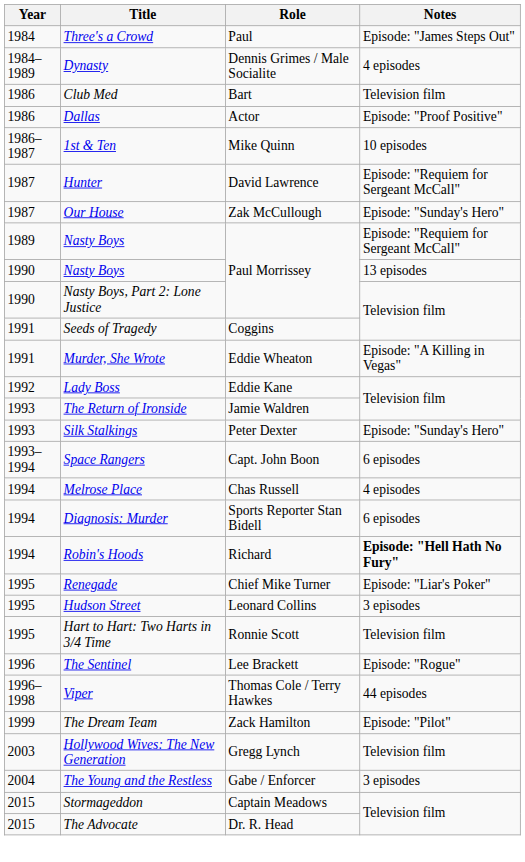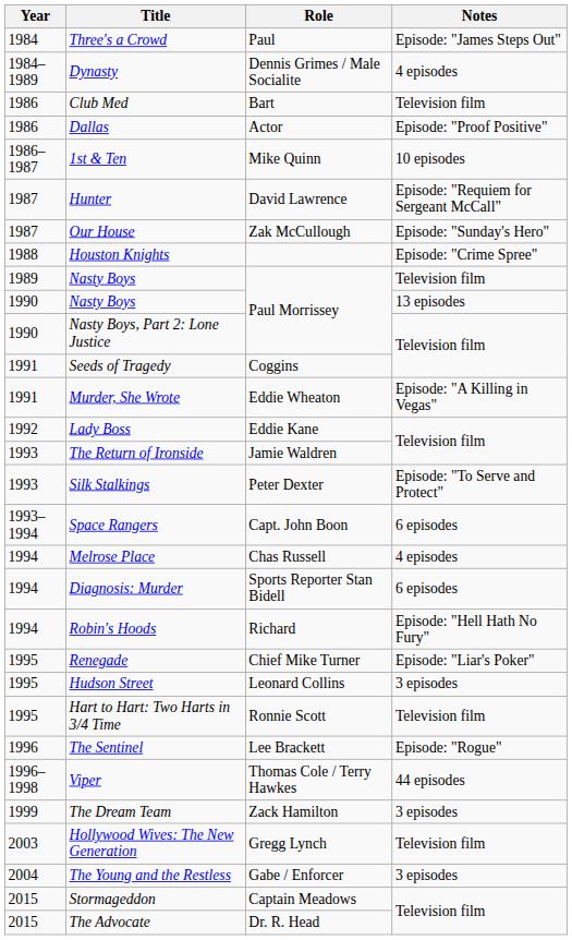+ row: 1988 | Houston Knights | Episode: "Crime Spree"
1989 / Nasty Boys | Notes: Episode: "Requiem for Sergeant McCall" -> Television film
Silk Stalkings | Notes: Episode: "Sunday's Hero" -> Episode: "To Serve and Protect"
Robin's Hoods | Notes: bold -> normal
The Dream Team | Notes: Episode: "Pilot" -> 3 episodes
